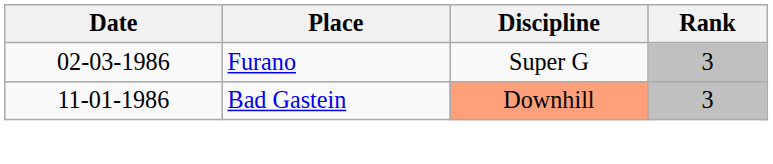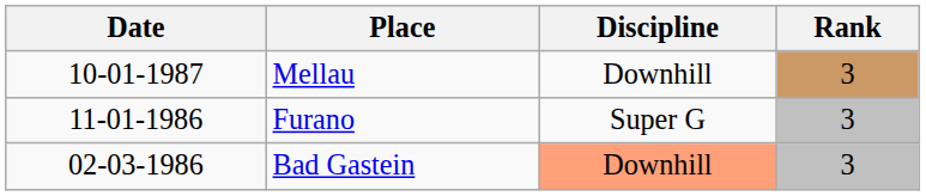+ row: 10-01-1987 | Mellau | Downhill | 3
Furano | Date: 02-03-1986 -> 11-01-1986
Bad Gastein | Date: 11-01-1986 -> 02-03-1986
